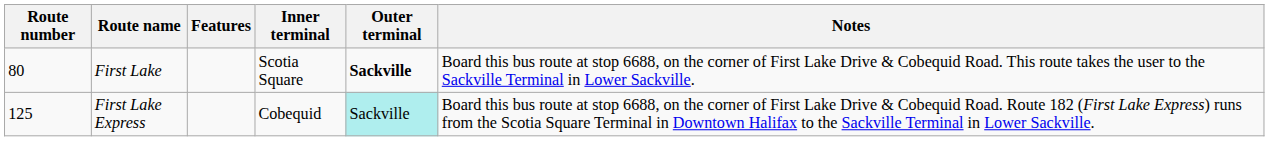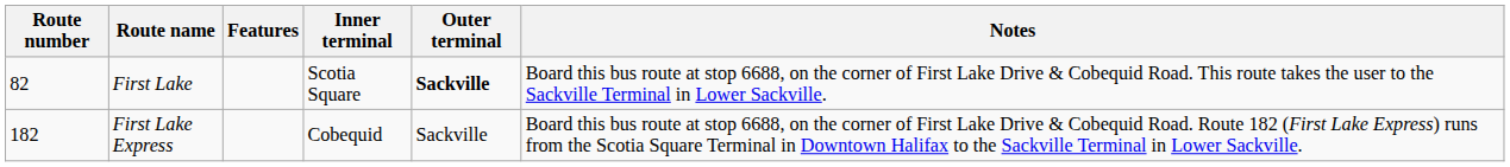First Lake | Route number: 80 -> 82
First Lake Express | Route number: 125 -> 182
First Lake Express | Outer terminal: paleturquoise background -> no background
